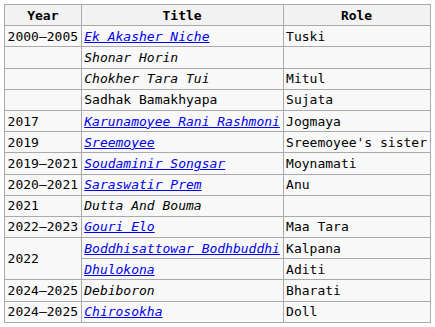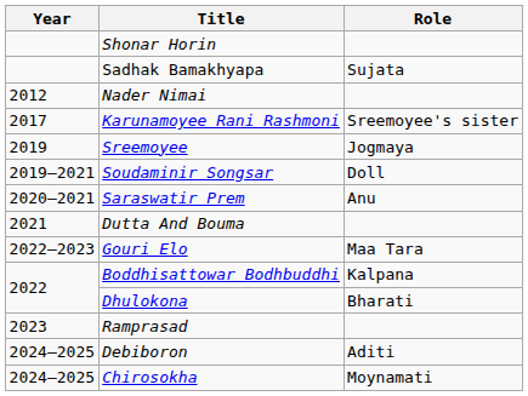- row: 2000–2005 | Ek Akasher Niche | Tuski
- row: Chokher Tara Tui | Mitul
+ row: 2012 | Nader Nimai
Karunamoyee Rani Rashmoni | Role: Jogmaya -> Sreemoyee's sister
Sreemoyee | Role: Sreemoyee's sister -> Jogmaya
Soudaminir Songsar | Role: Moynamati -> Doll
Dhulokona | Role: Aditi -> Bharati
+ row: 2023 | Ramprasad
Debiboron | Role: Bharati -> Aditi
Chirosokha | Role: Doll -> Moynamati
